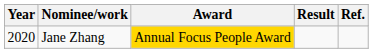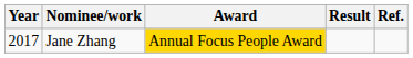Jane Zhang | Year: 2020 -> 2017
